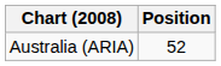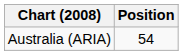Australia (ARIA) | Position: 52 -> 54
